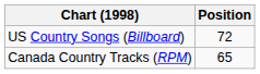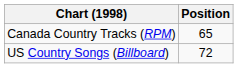rows swapped: Canada Country Tracks (RPM) <-> US Country Songs (Billboard)
